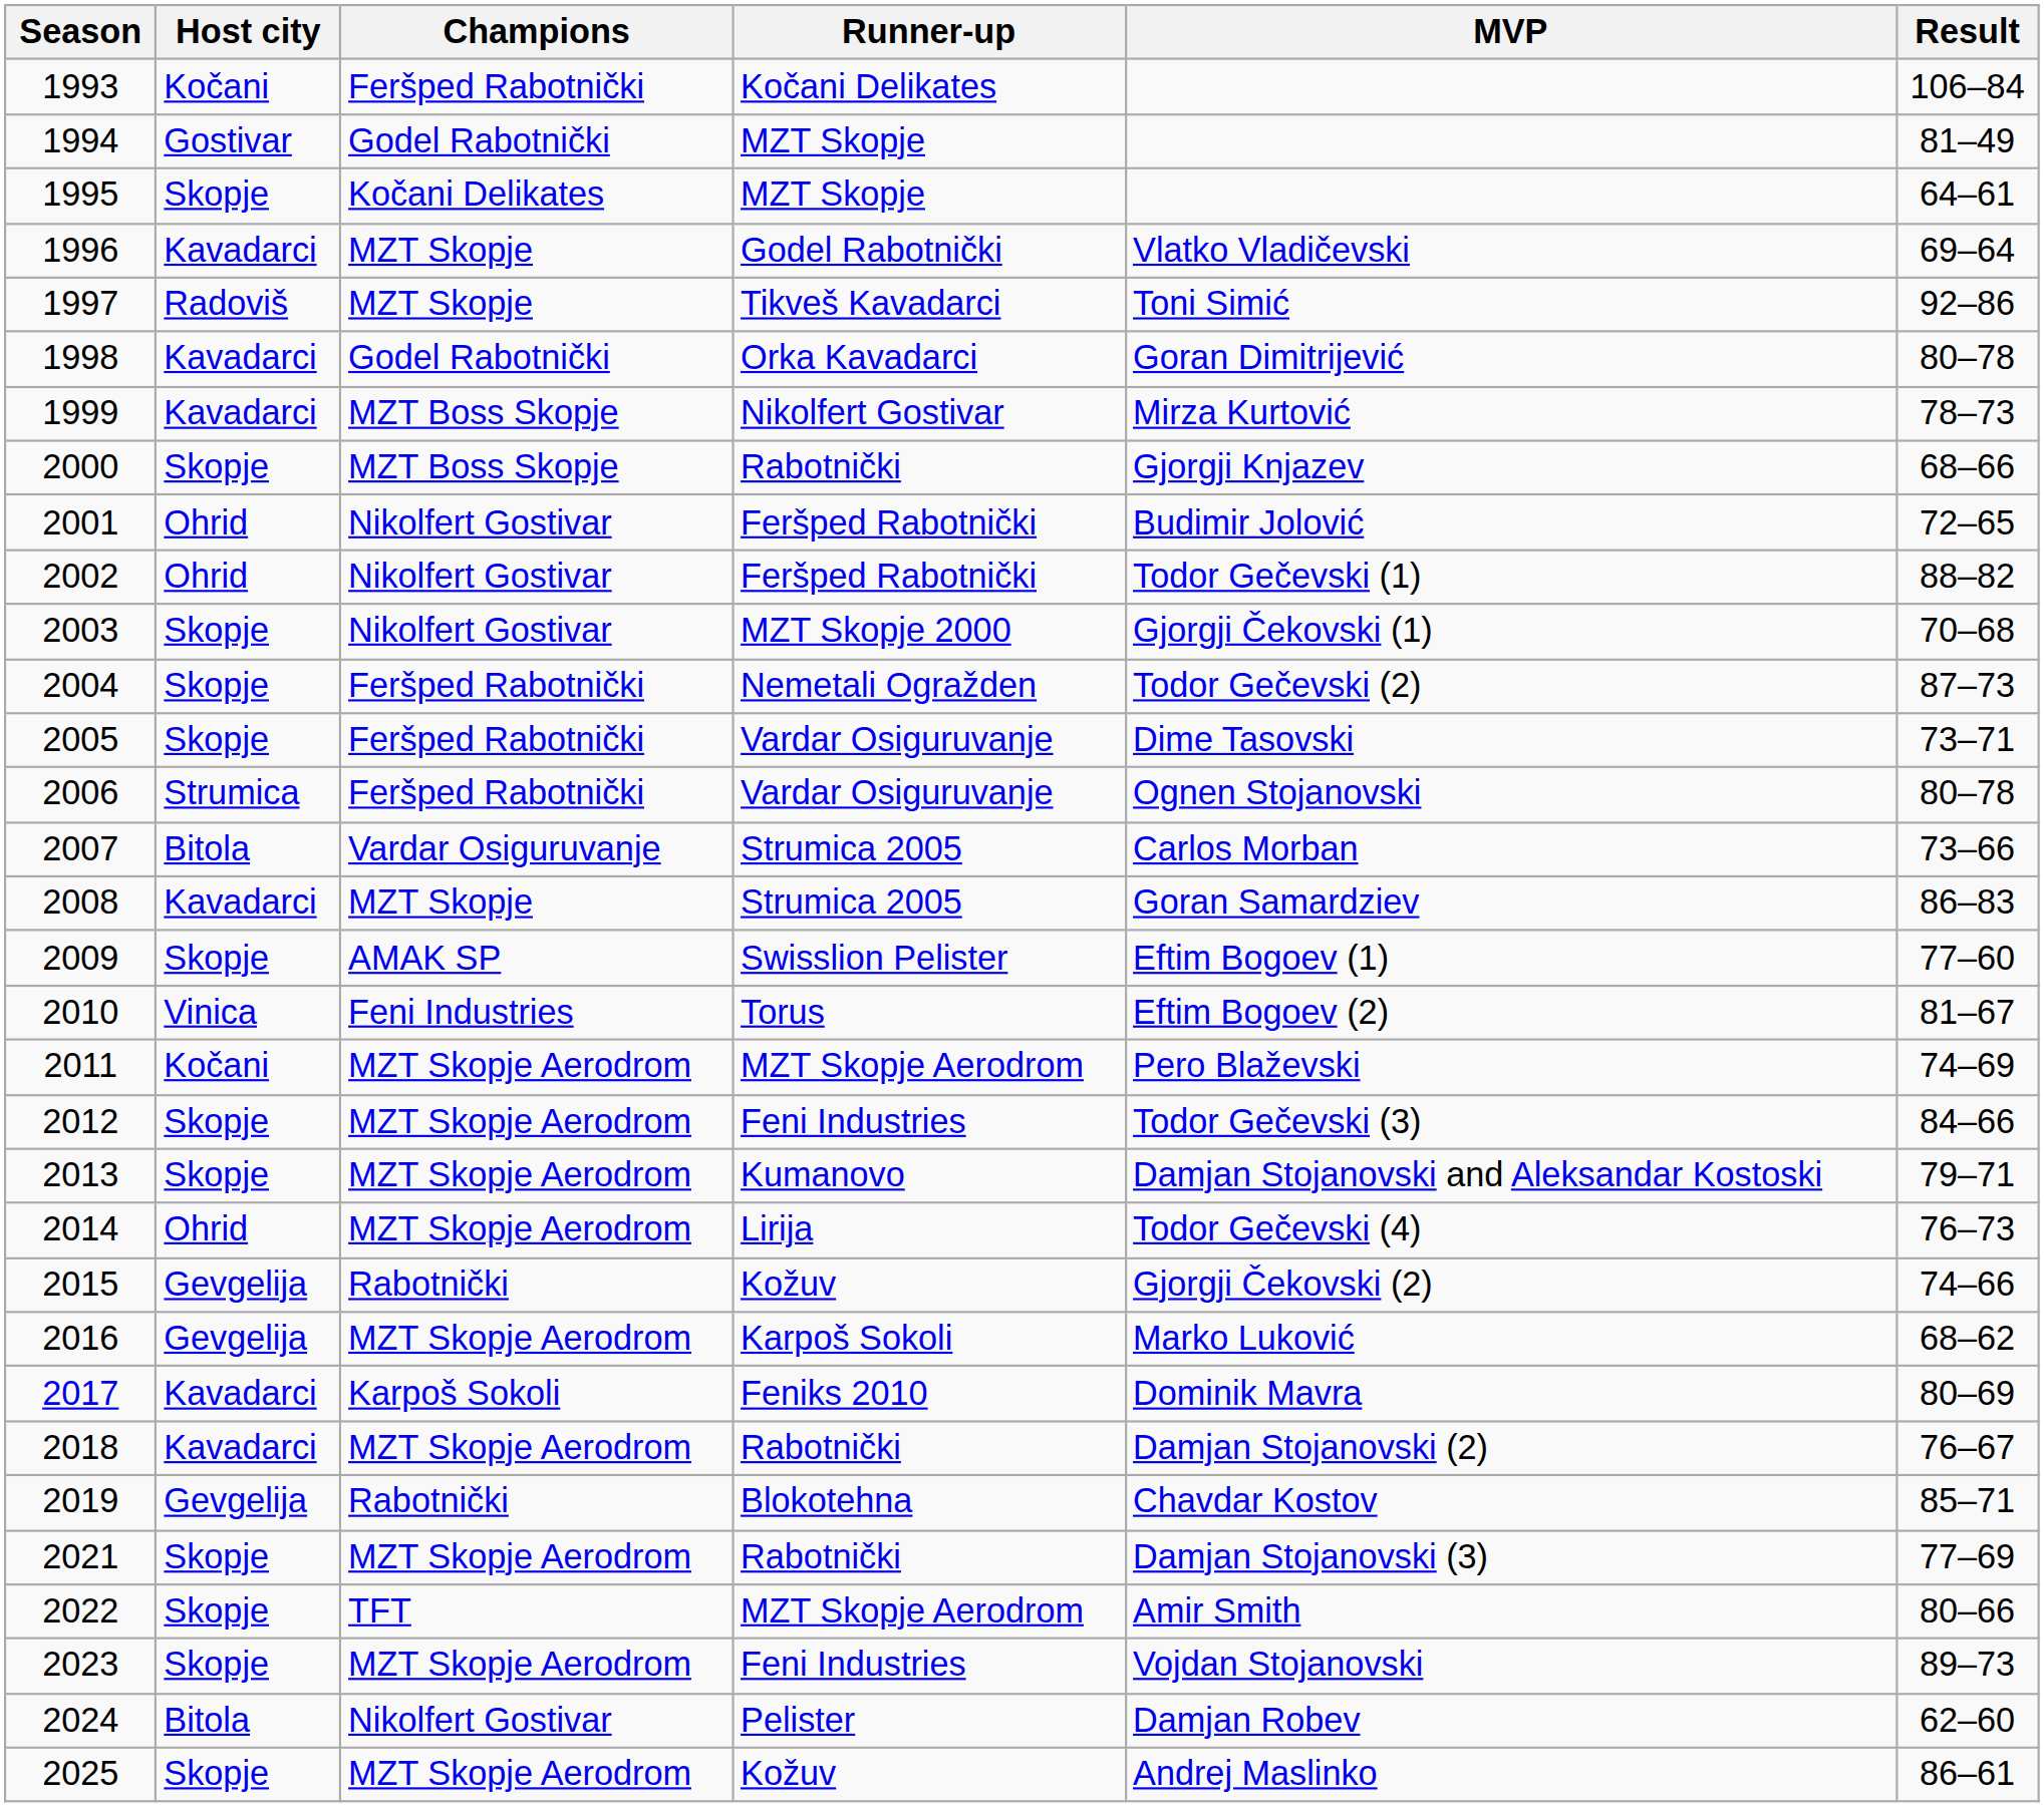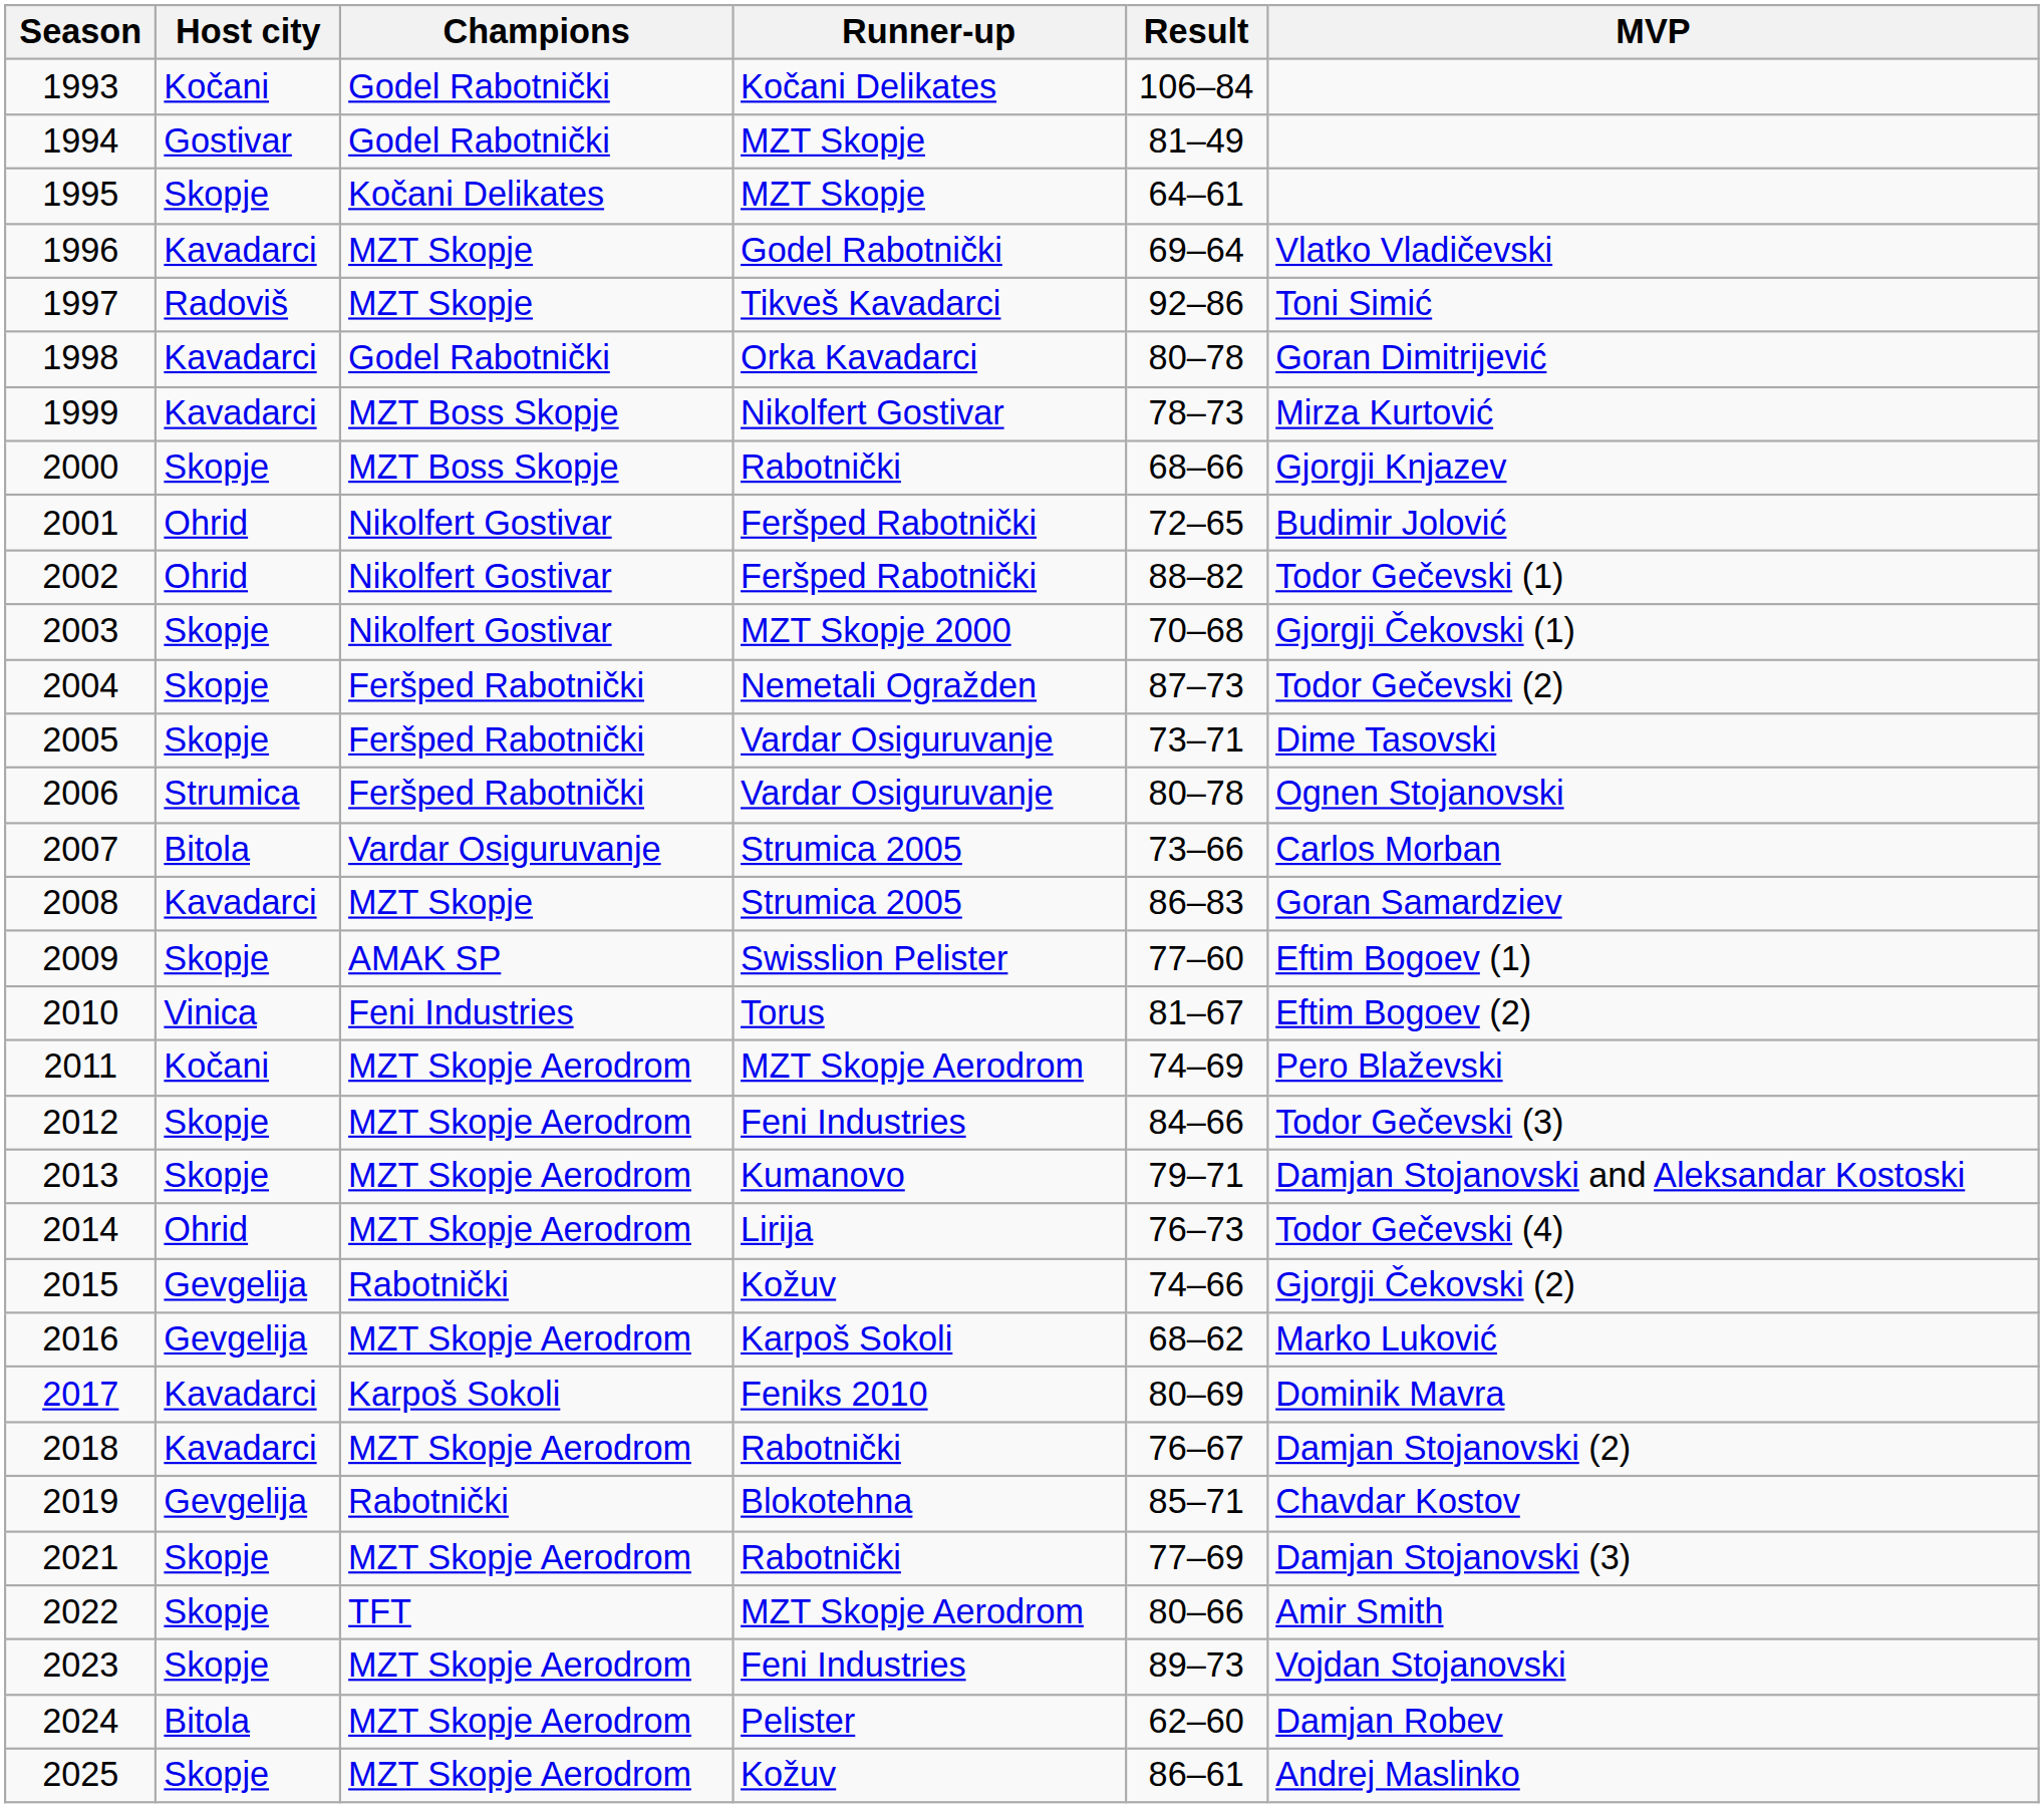columns swapped: Result <-> MVP
1993 | Champions: Feršped Rabotnički -> Godel Rabotnički
2024 | Champions: Nikolfert Gostivar -> MZT Skopje Aerodrom
